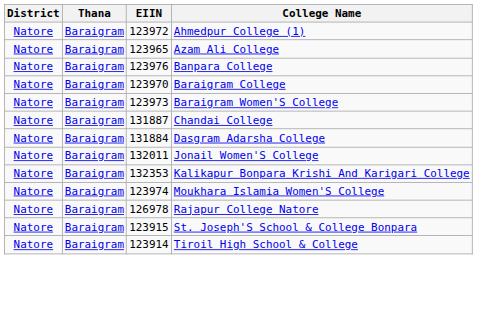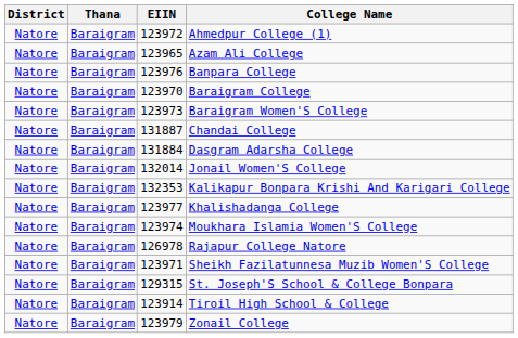Jonail Women'S College | EIIN: 132011 -> 132014
+ row: Natore | Baraigram | 123977 | Khalishadanga College
+ row: Natore | Baraigram | 123971 | Sheikh Fazilatunnesa Muzib Women'S College
St. Joseph'S School & College Bonpara | EIIN: 123915 -> 129315
+ row: Natore | Baraigram | 123979 | Zonail College
